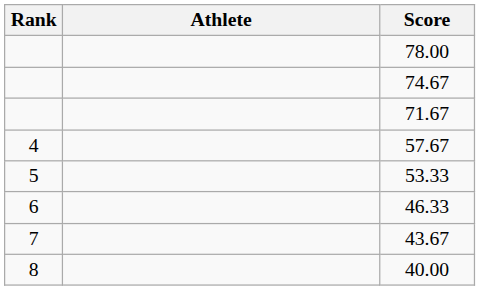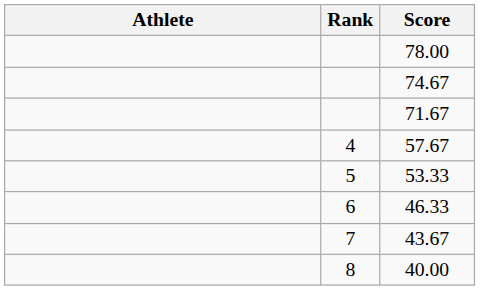columns swapped: Rank <-> Athlete
